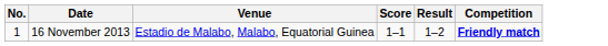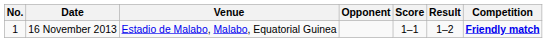+ column: Opponent
